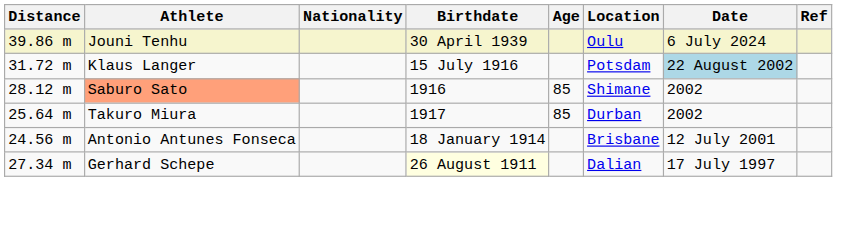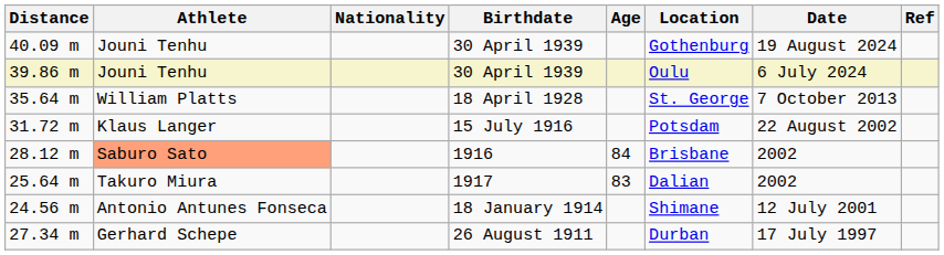+ row: 40.09 m | Jouni Tenhu | 30 April 1939 | Gothenburg | 19 August 2024
+ row: 35.64 m | William Platts | 18 April 1928 | St. George | 7 October 2013
31.72 m | Date: lightblue background -> no background
28.12 m | Age: 85 -> 84
28.12 m | Location: Shimane -> Brisbane
25.64 m | Age: 85 -> 83
25.64 m | Location: Durban -> Dalian
24.56 m | Location: Brisbane -> Shimane
27.34 m | Birthdate: lightyellow background -> no background
27.34 m | Location: Dalian -> Durban
